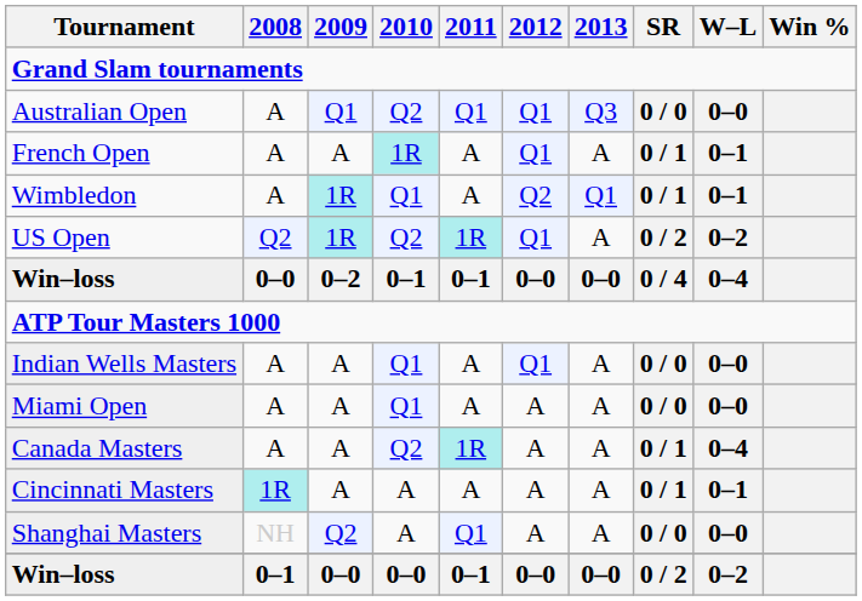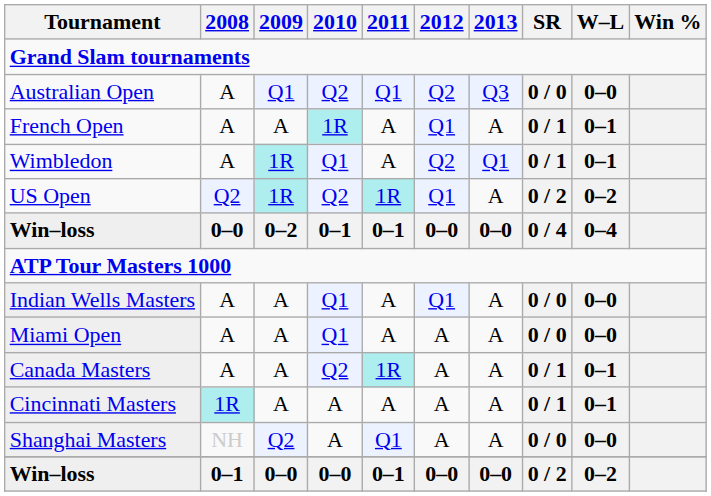Australian Open | 2012: Q1 -> Q2
Canada Masters | W–L: 0–4 -> 0–1
